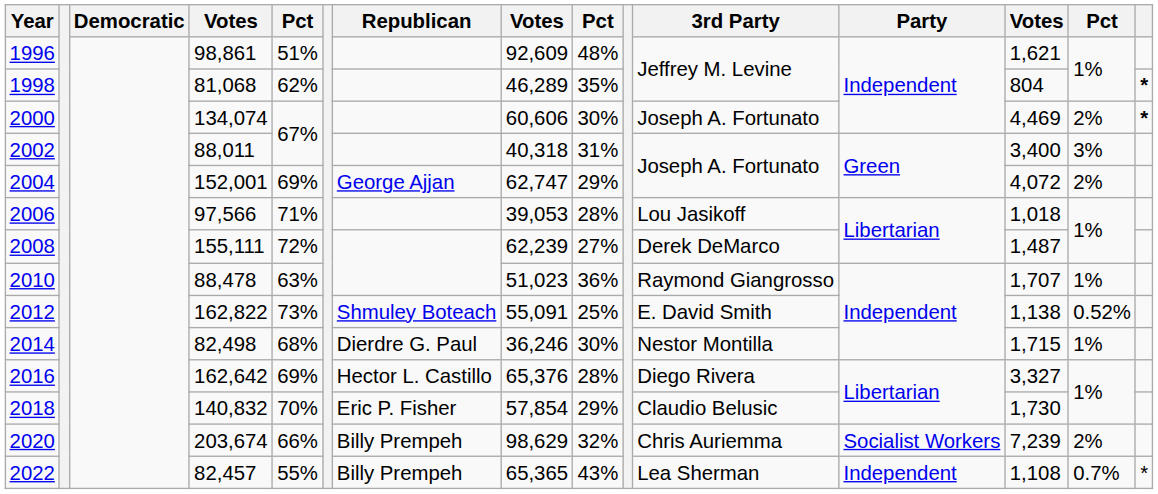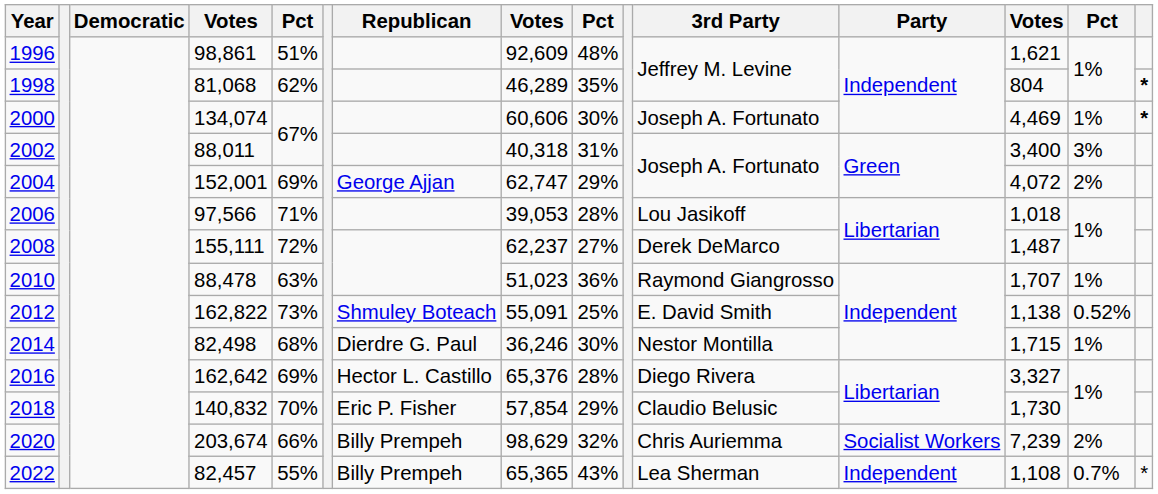2000 | column 14: 2% -> 1%
2008 | column 8: 62,239 -> 62,237
